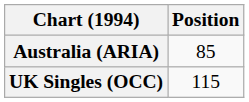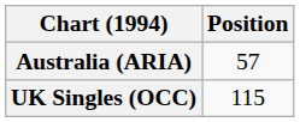Australia (ARIA) | Position: 85 -> 57
